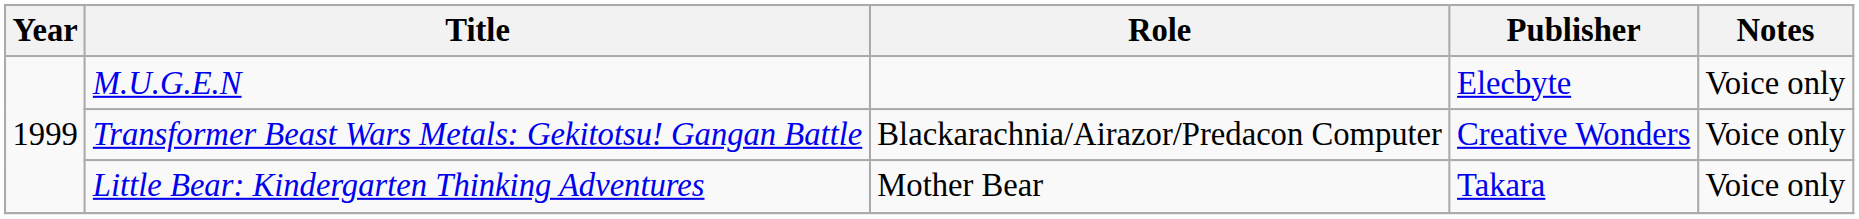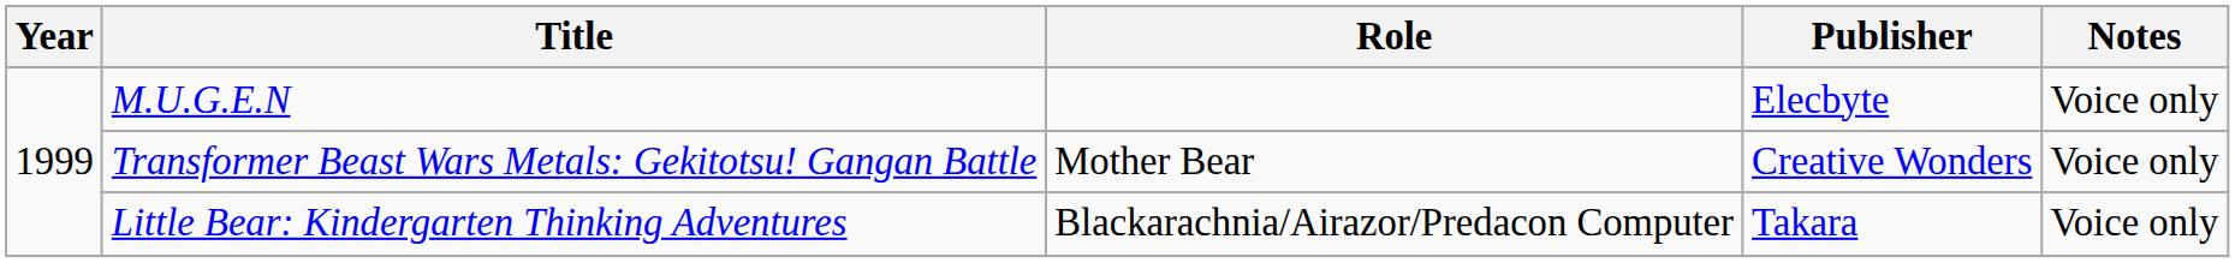Transformer Beast Wars Metals: Gekitotsu! Gangan Battle | Role: Blackarachnia/Airazor/Predacon Computer -> Mother Bear
Little Bear: Kindergarten Thinking Adventures | Role: Mother Bear -> Blackarachnia/Airazor/Predacon Computer
